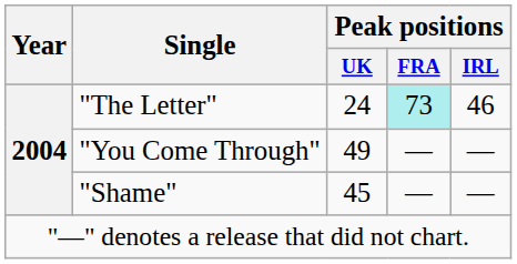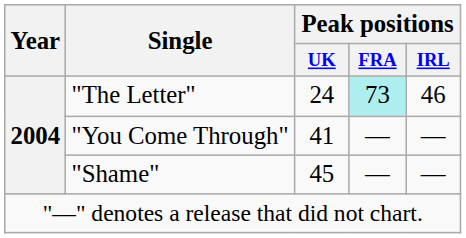"You Come Through" | Peak positions / UK: 49 -> 41
